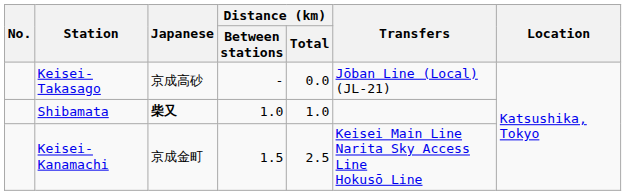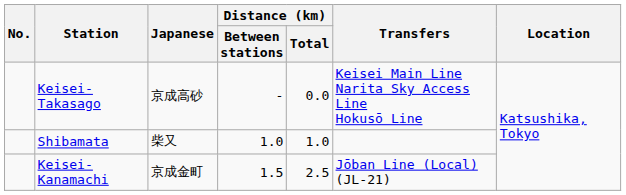Keisei-Takasago | Transfers: Jōban Line (Local) (JL-21) -> Keisei Main Line Narita Sky Access Line Hokusō Line
Shibamata | Japanese: bold -> normal
Keisei-Kanamachi | Transfers: Keisei Main Line Narita Sky Access Line Hokusō Line -> Jōban Line (Local) (JL-21)
